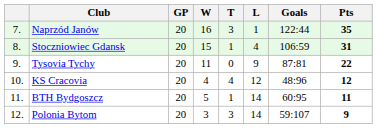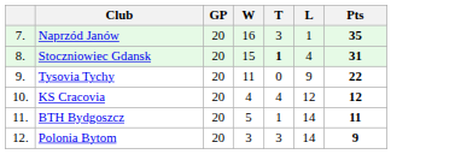- column: Goals | 122:44 | 106:59 | 87:81 | 48:96 | 60:95 | 59:107
Stoczniowiec Gdansk | T: normal -> bold
